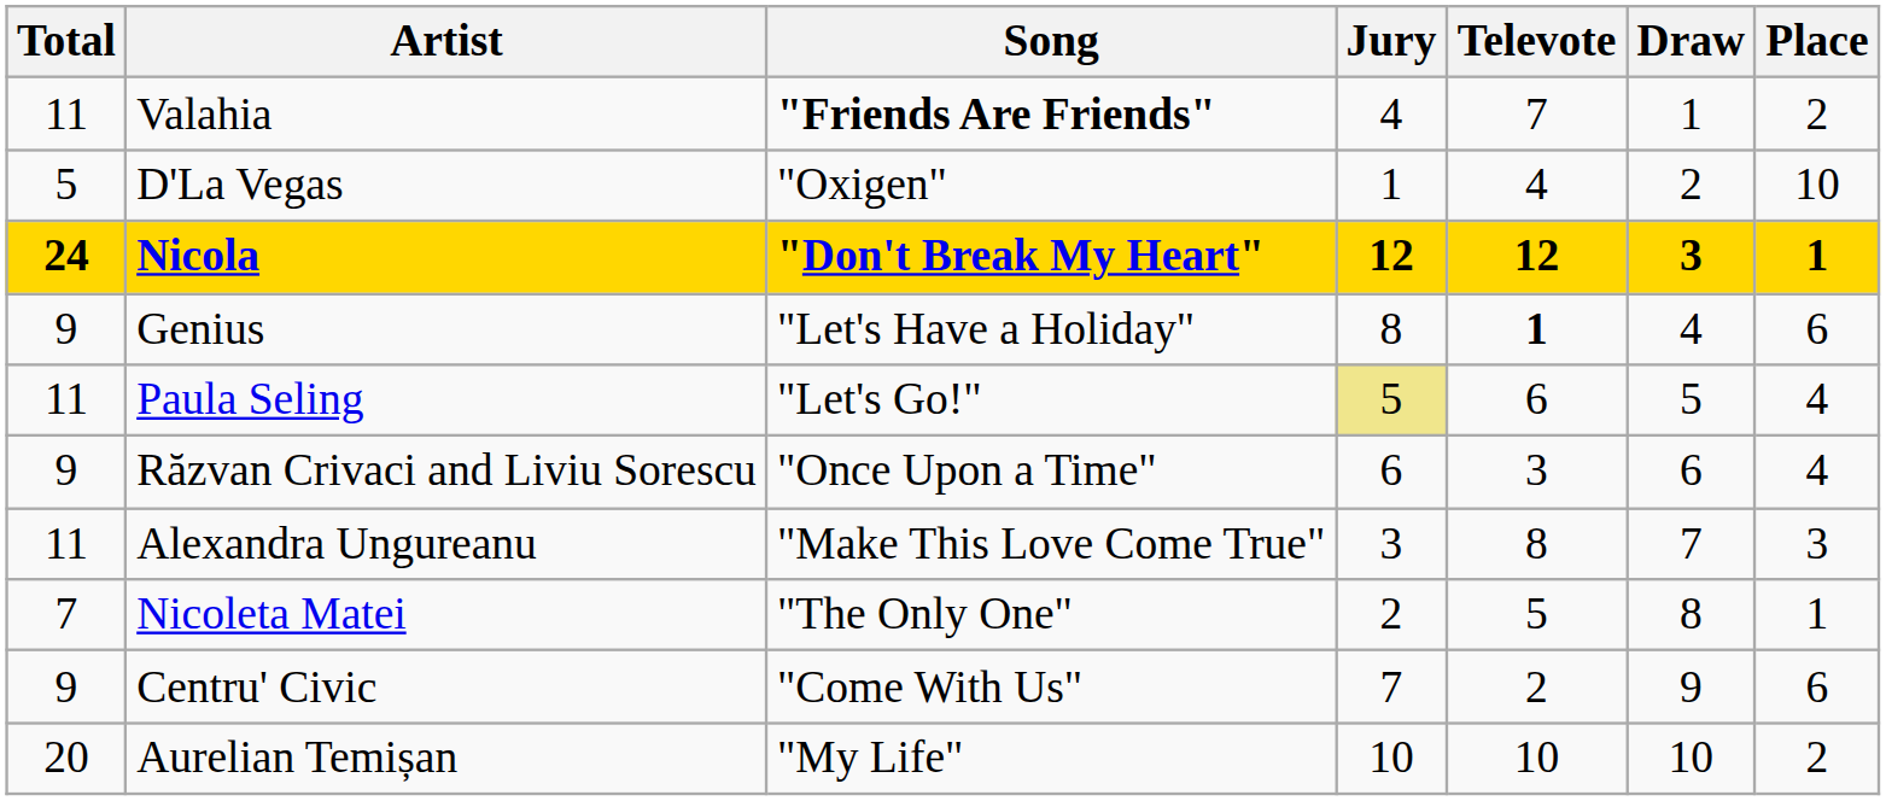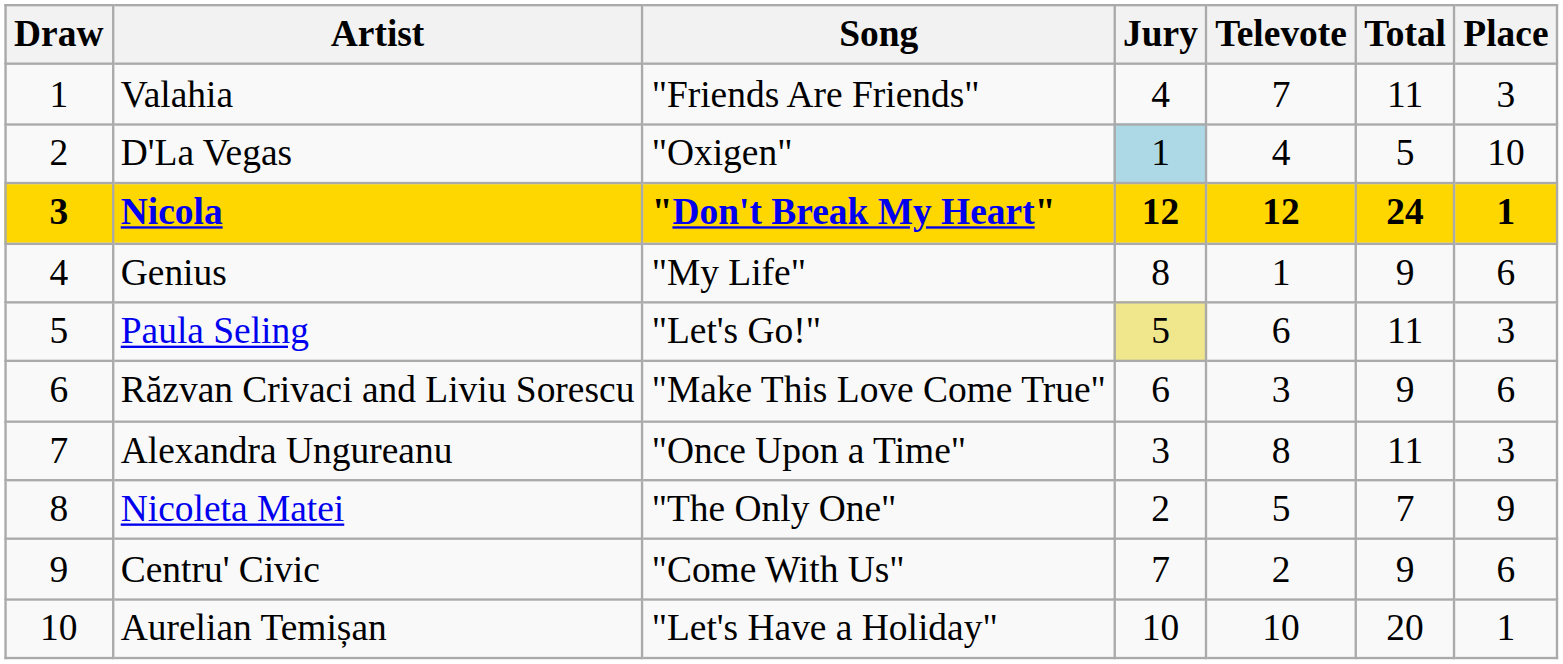columns swapped: Draw <-> Total
Valahia | Song: bold -> normal
Valahia | Place: 2 -> 3
D'La Vegas | Jury: no background -> lightblue background
Genius | Song: "Let's Have a Holiday" -> "My Life"
Genius | Televote: bold -> normal
Paula Seling | Place: 4 -> 3
Răzvan Crivaci and Liviu Sorescu | Song: "Once Upon a Time" -> "Make This Love Come True"
Răzvan Crivaci and Liviu Sorescu | Place: 4 -> 6
Alexandra Ungureanu | Song: "Make This Love Come True" -> "Once Upon a Time"
Nicoleta Matei | Place: 1 -> 9
Aurelian Temișan | Song: "My Life" -> "Let's Have a Holiday"
Aurelian Temișan | Place: 2 -> 1
